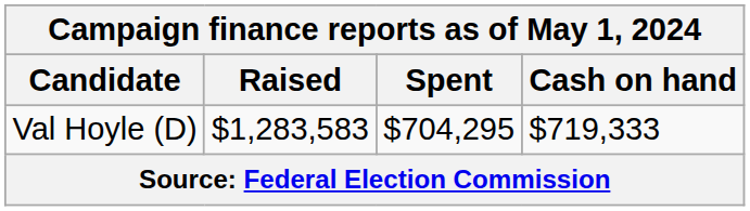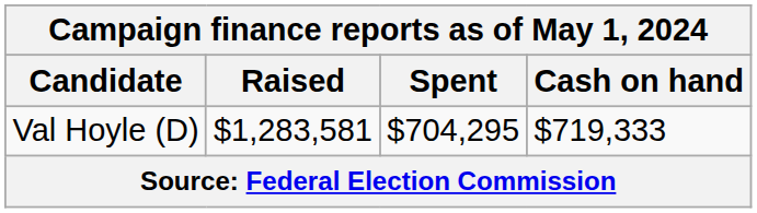Val Hoyle (D) | Raised: $1,283,583 -> $1,283,581
